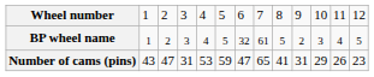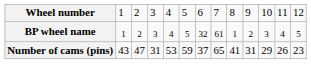BP wheel name | column 9: 5 -> 1
Number of cams (pins) | column 7: 47 -> 37
